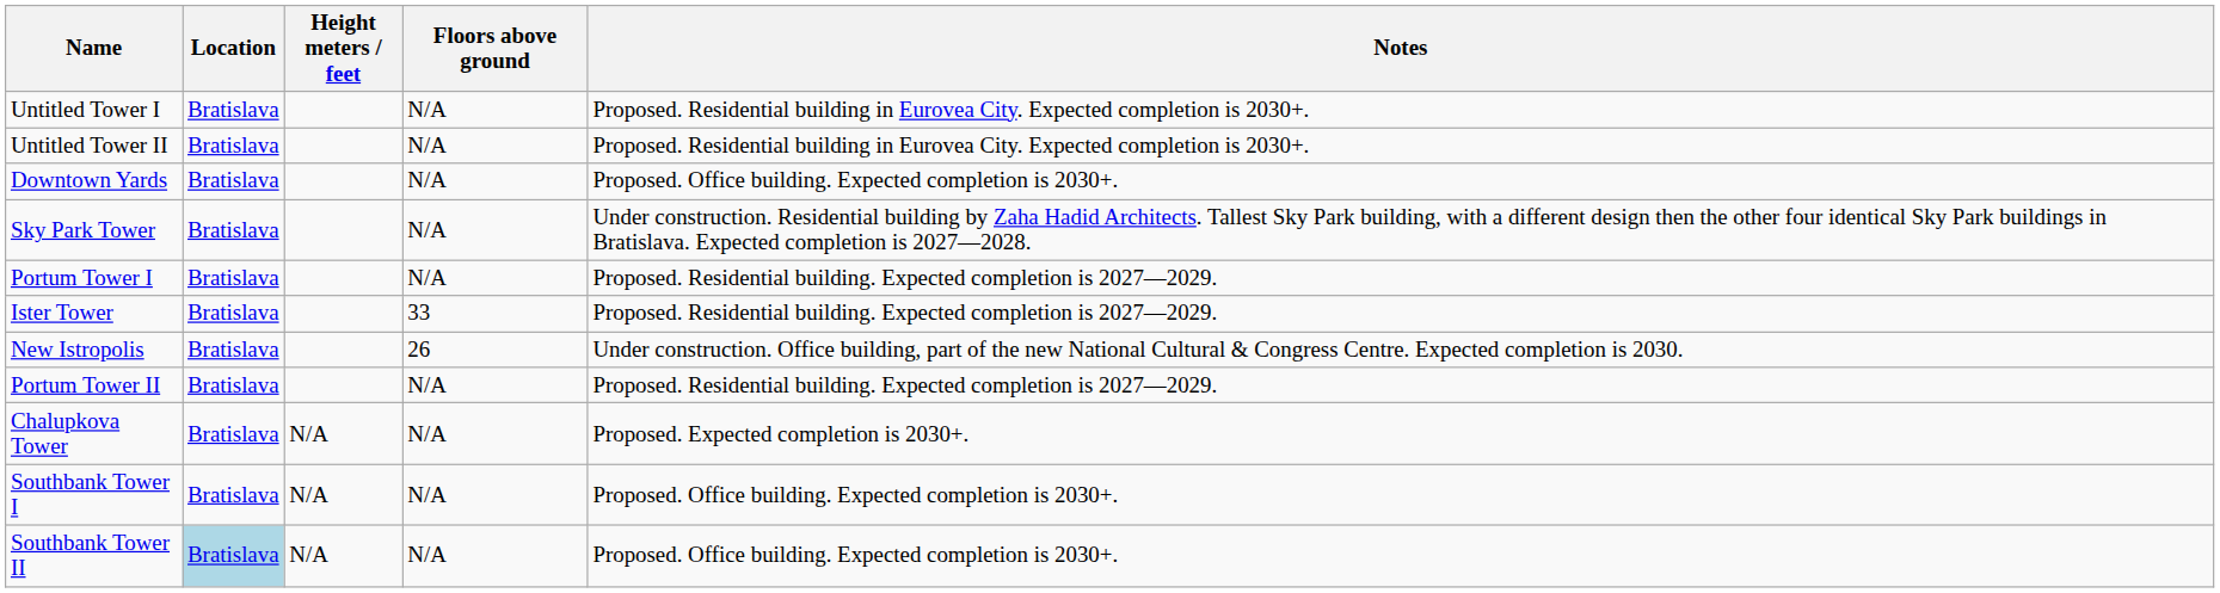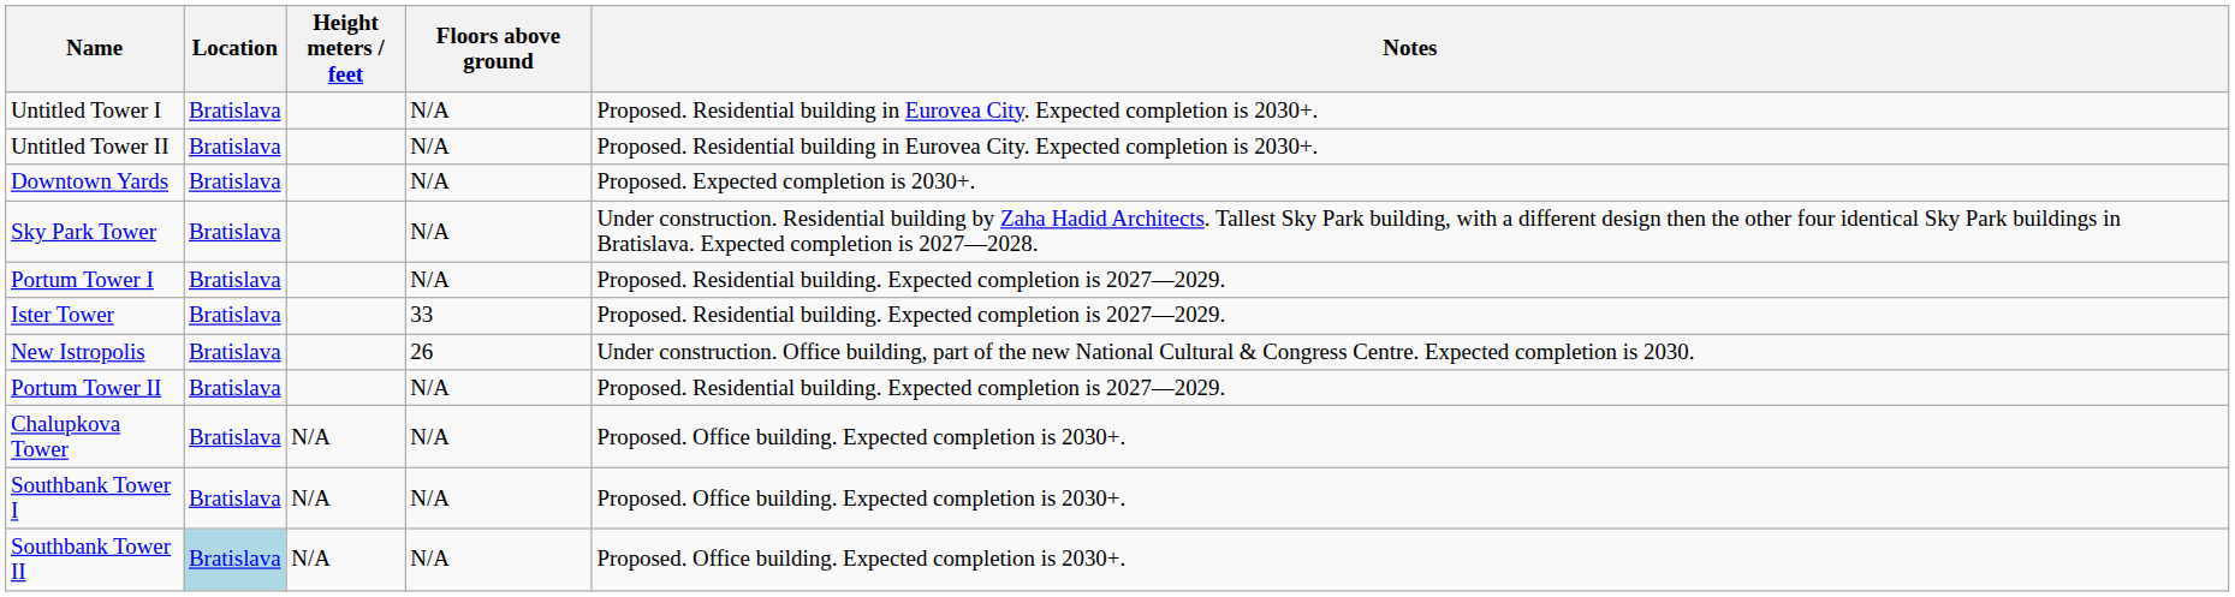Downtown Yards | Notes: Proposed. Office building. Expected completion is 2030+. -> Proposed. Expected completion is 2030+.
Chalupkova Tower | Notes: Proposed. Expected completion is 2030+. -> Proposed. Office building. Expected completion is 2030+.
